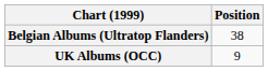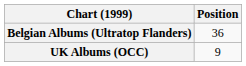Belgian Albums (Ultratop Flanders) | Position: 38 -> 36
